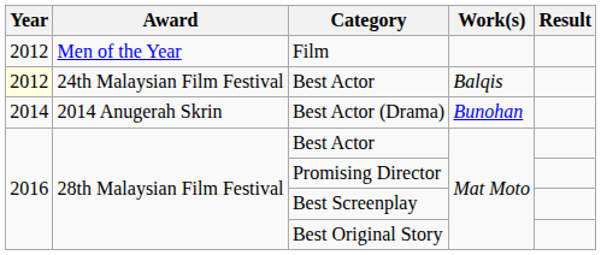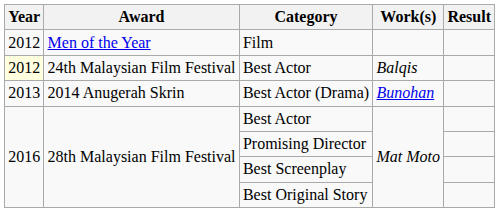Best Actor (Drama) | Year: 2014 -> 2013
